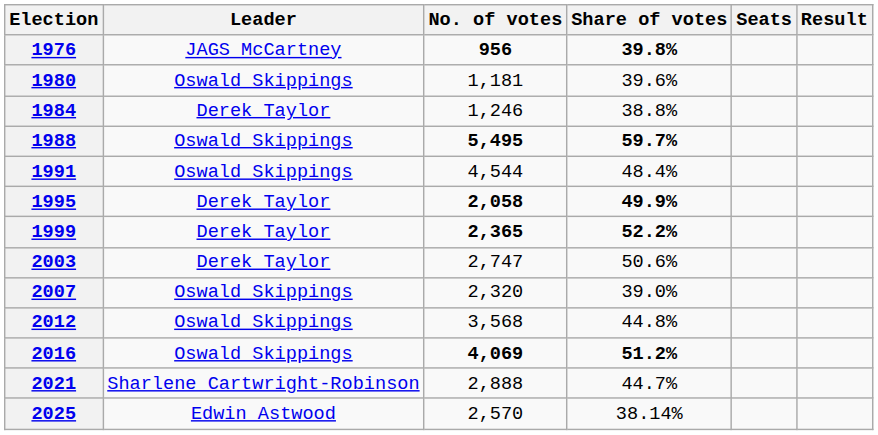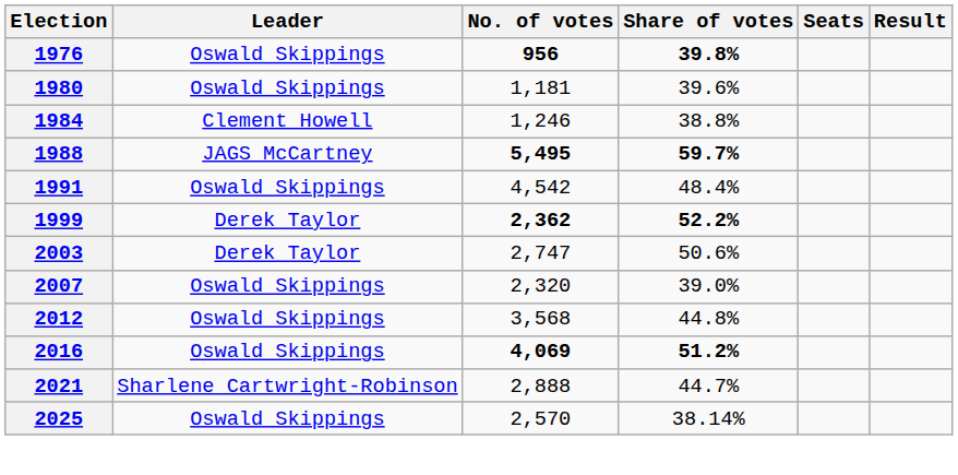1976 | Leader: JAGS McCartney -> Oswald Skippings
1984 | Leader: Derek Taylor -> Clement Howell
1988 | Leader: Oswald Skippings -> JAGS McCartney
1991 | No. of votes: 4,544 -> 4,542
- row: 1995 | Derek Taylor | 2,058 | 49.9%
1999 | No. of votes: 2,365 -> 2,362
2025 | Leader: Edwin Astwood -> Oswald Skippings
